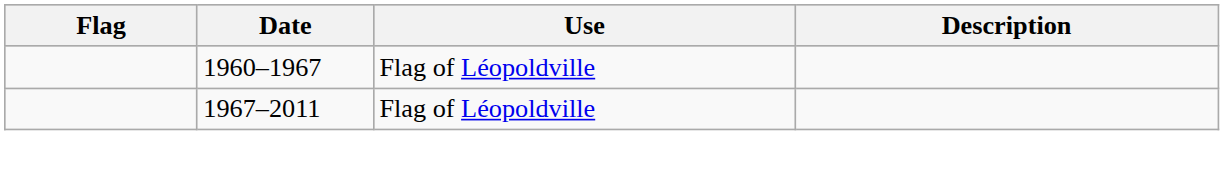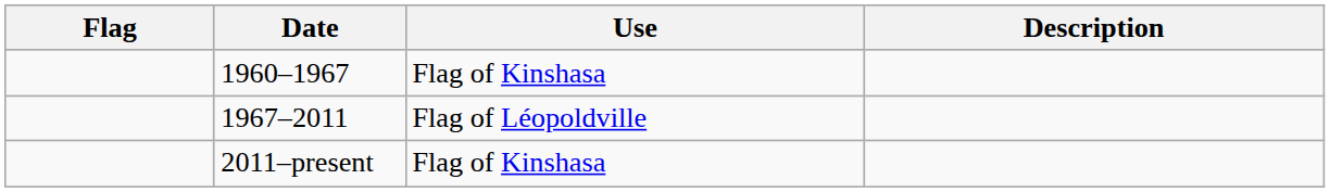1960–1967 | Use: Flag of Léopoldville -> Flag of Kinshasa
+ row: 2011–present | Flag of Kinshasa
